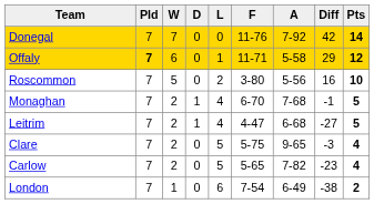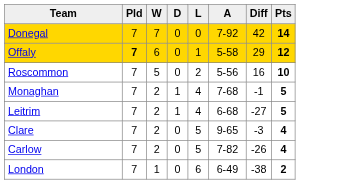- column: F | 11-76 | 11-71 | 3-80 | 6-70 | 4-47 | 5-75 | 5-65 | 7-54
Carlow | Diff: -23 -> -26
